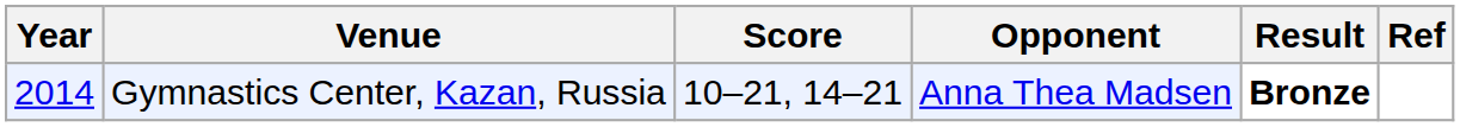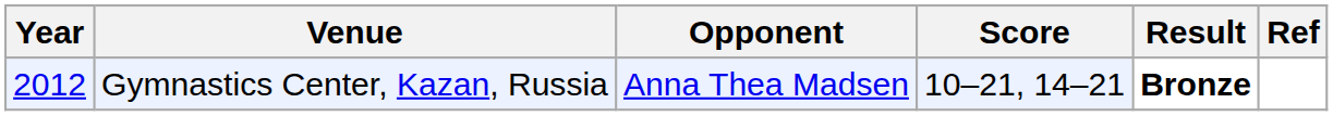columns swapped: Opponent <-> Score
Gymnastics Center, Kazan, Russia | Year: 2014 -> 2012
